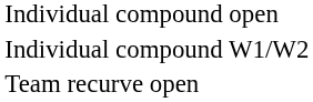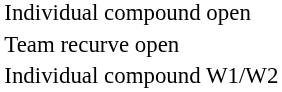rows swapped: Individual compound W1/W2 <-> Team recurve open
